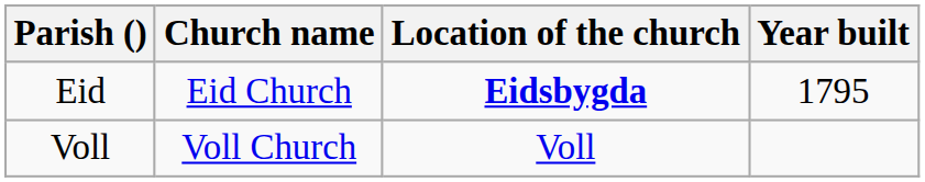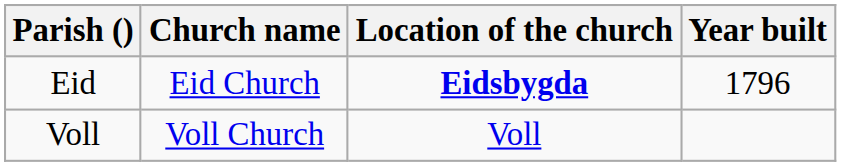Eid | Year built: 1795 -> 1796
